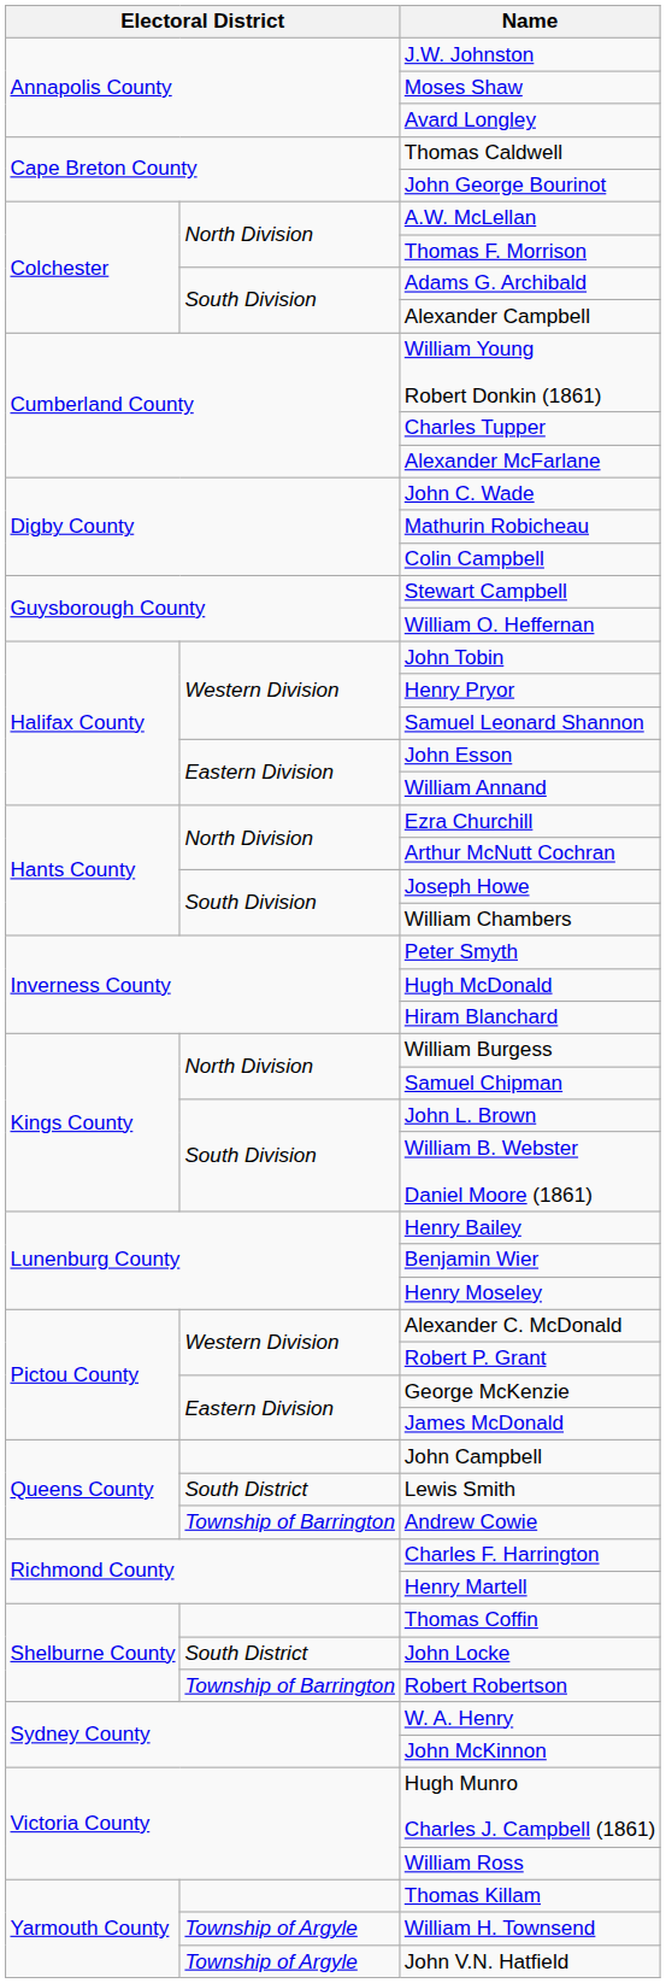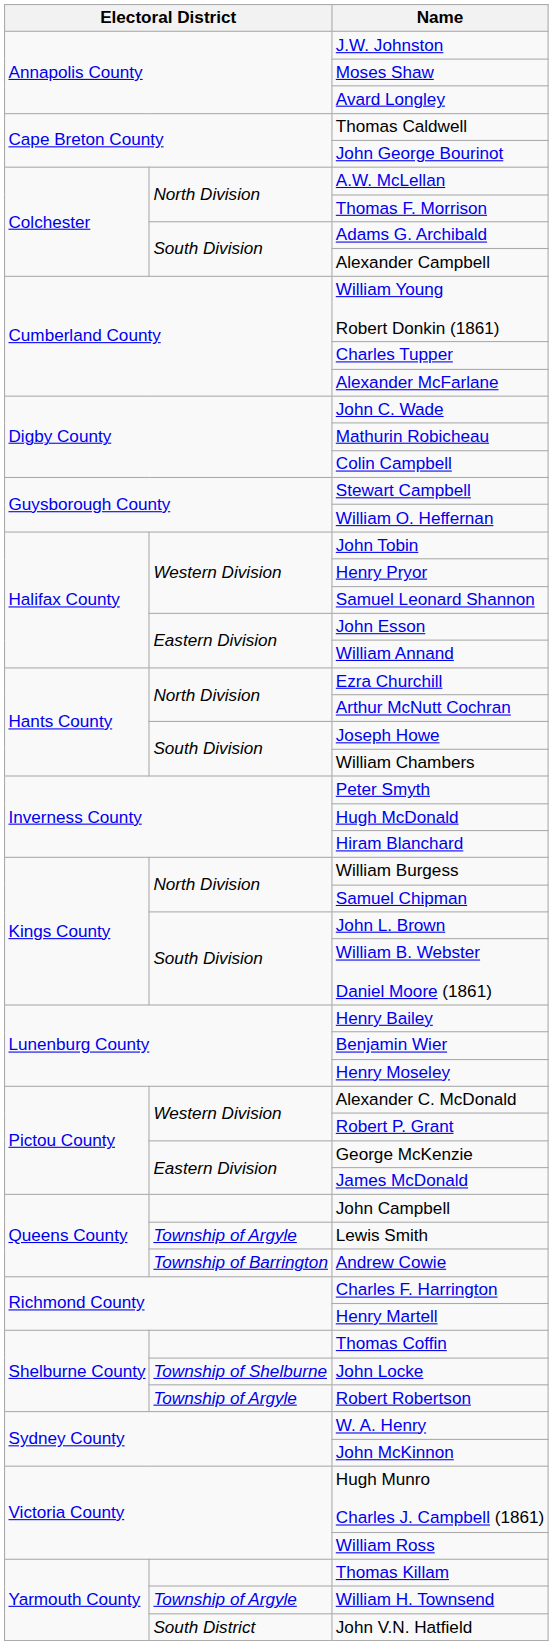Lewis Smith | column 2: South District -> Township of Argyle
John Locke | column 2: South District -> Township of Shelburne
Robert Robertson | column 2: Township of Barrington -> Township of Argyle
John V.N. Hatfield | column 2: Township of Argyle -> South District
